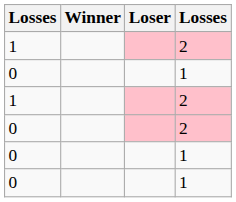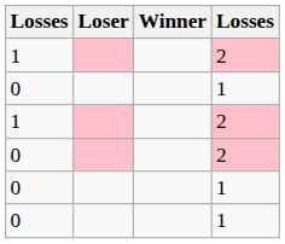columns swapped: Winner <-> Loser
